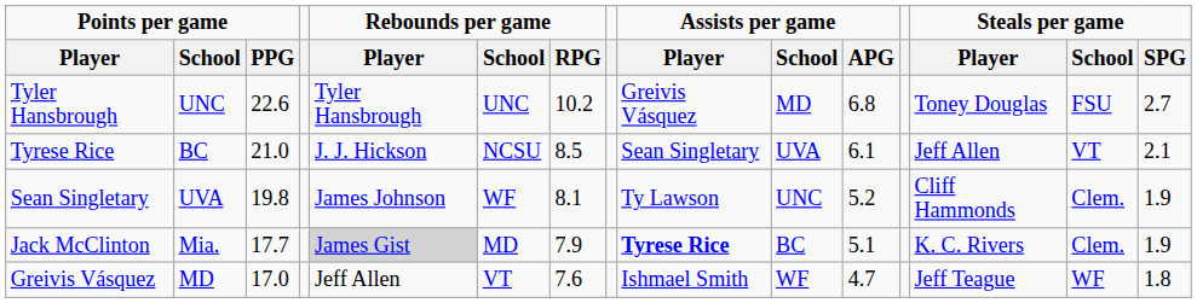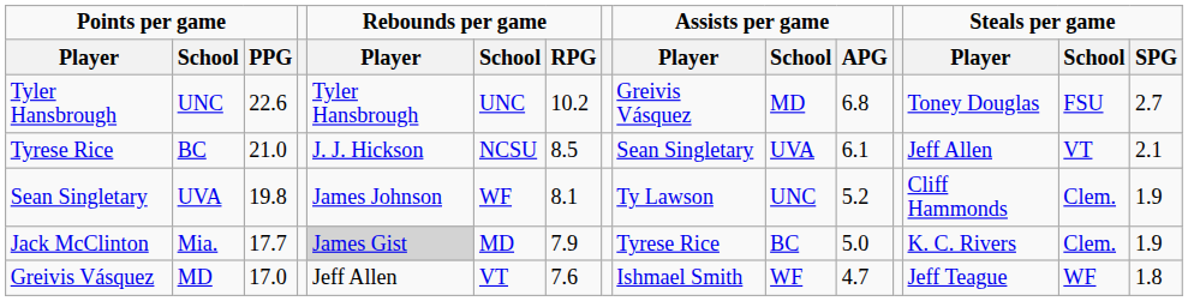Jack McClinton | Assists per game / Player: bold -> normal
Jack McClinton | Assists per game / APG: 5.1 -> 5.0
